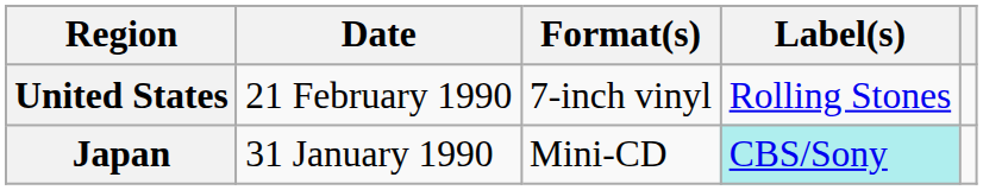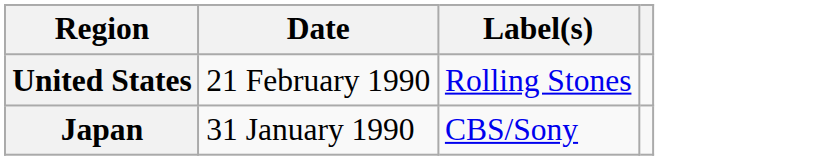- column: Format(s) | 7-inch vinyl | Mini-CD
Japan | Label(s): paleturquoise background -> no background
